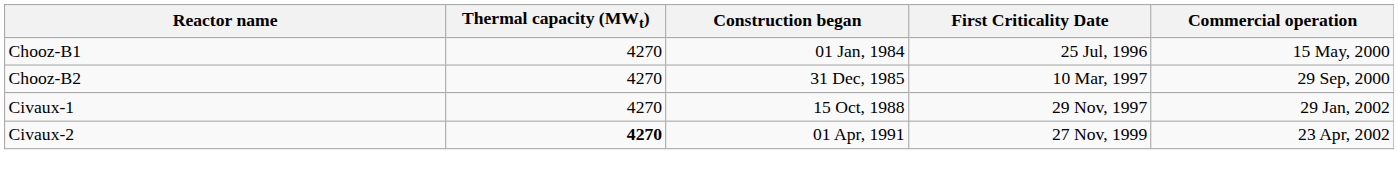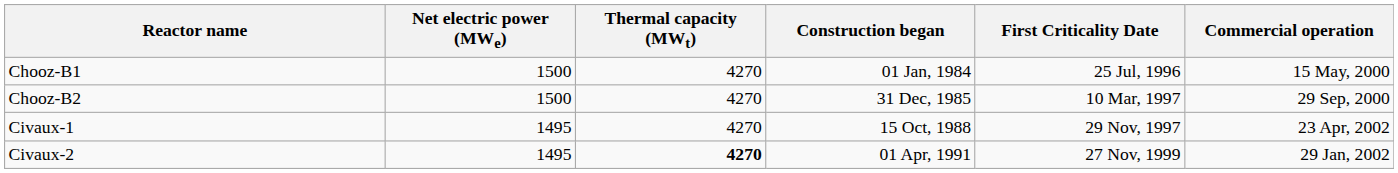+ column: Net electric power (MWe) | 1500 | 1500 | 1495 | 1495
Civaux-1 | Commercial operation: 29 Jan, 2002 -> 23 Apr, 2002
Civaux-2 | Commercial operation: 23 Apr, 2002 -> 29 Jan, 2002
